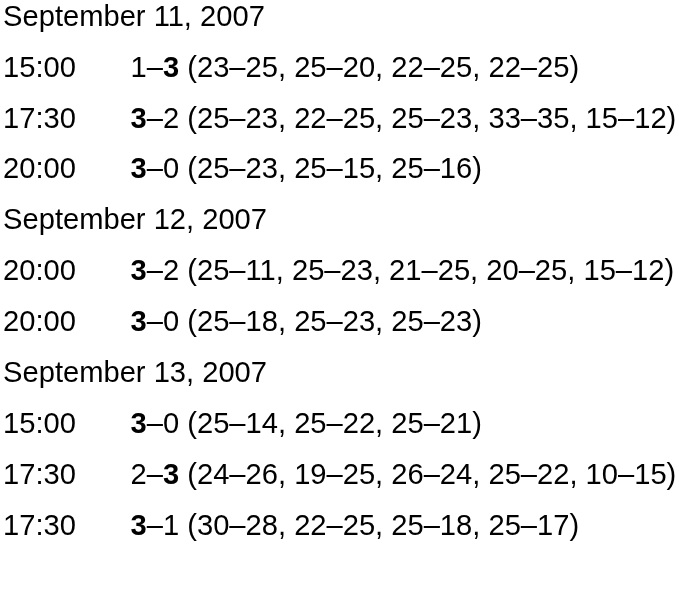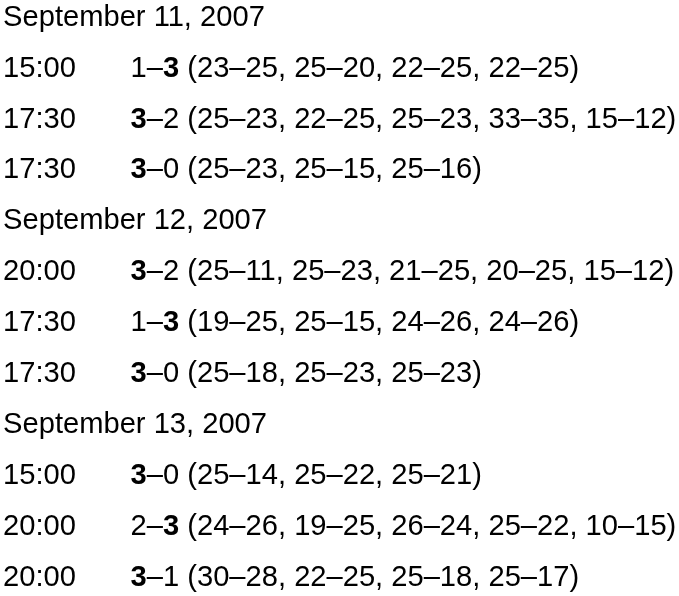3–0 (25–23, 25–15, 25–16) | column 1: 20:00 -> 17:30
+ row: 17:30 | 1–3 (19–25, 25–15, 24–26, 24–26)
3–0 (25–18, 25–23, 25–23) | column 1: 20:00 -> 17:30
2–3 (24–26, 19–25, 26–24, 25–22, 10–15) | column 1: 17:30 -> 20:00
3–1 (30–28, 22–25, 25–18, 25–17) | column 1: 17:30 -> 20:00
